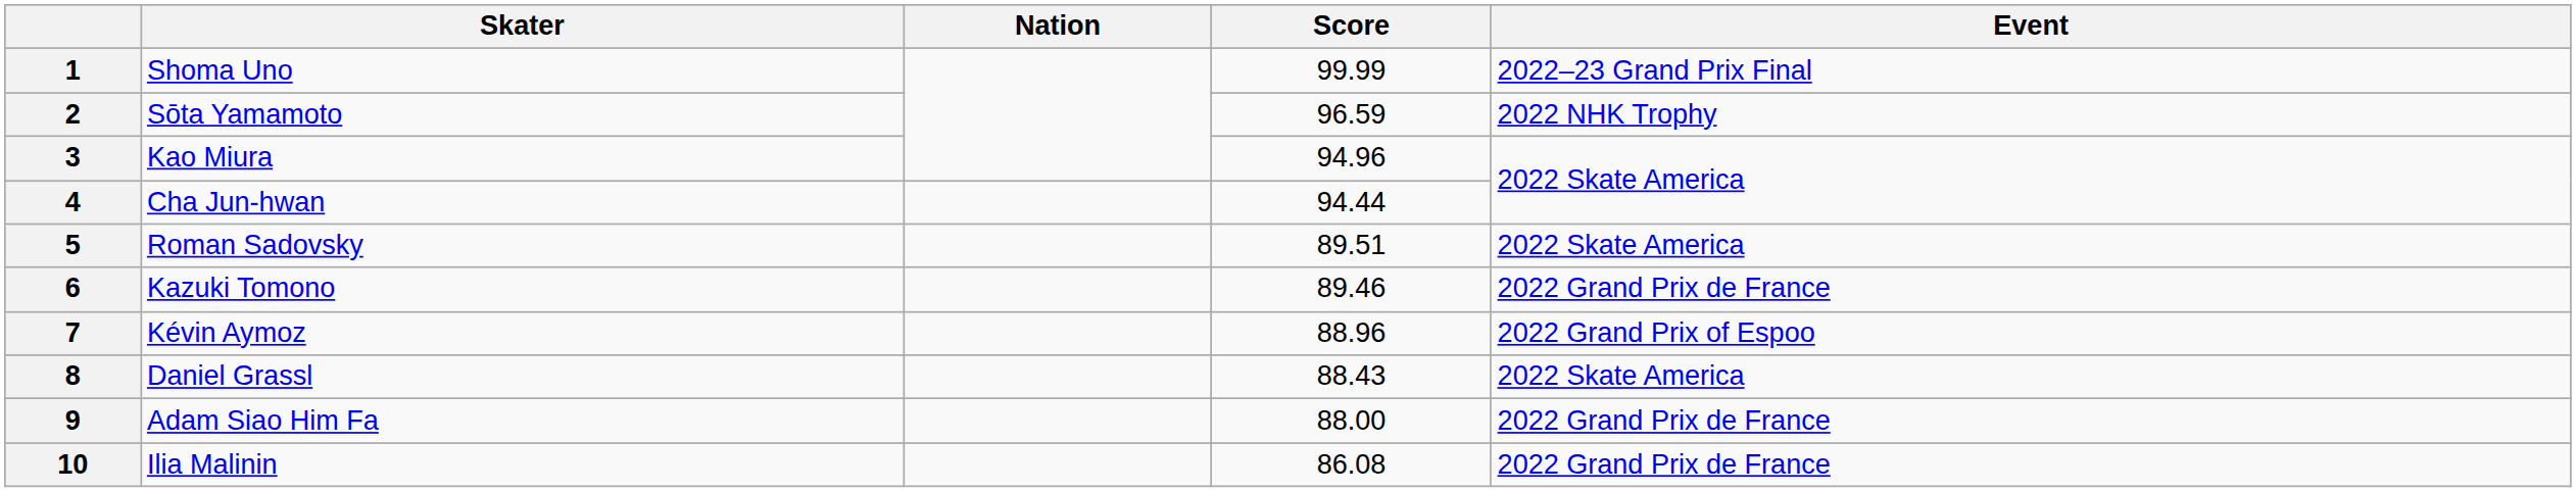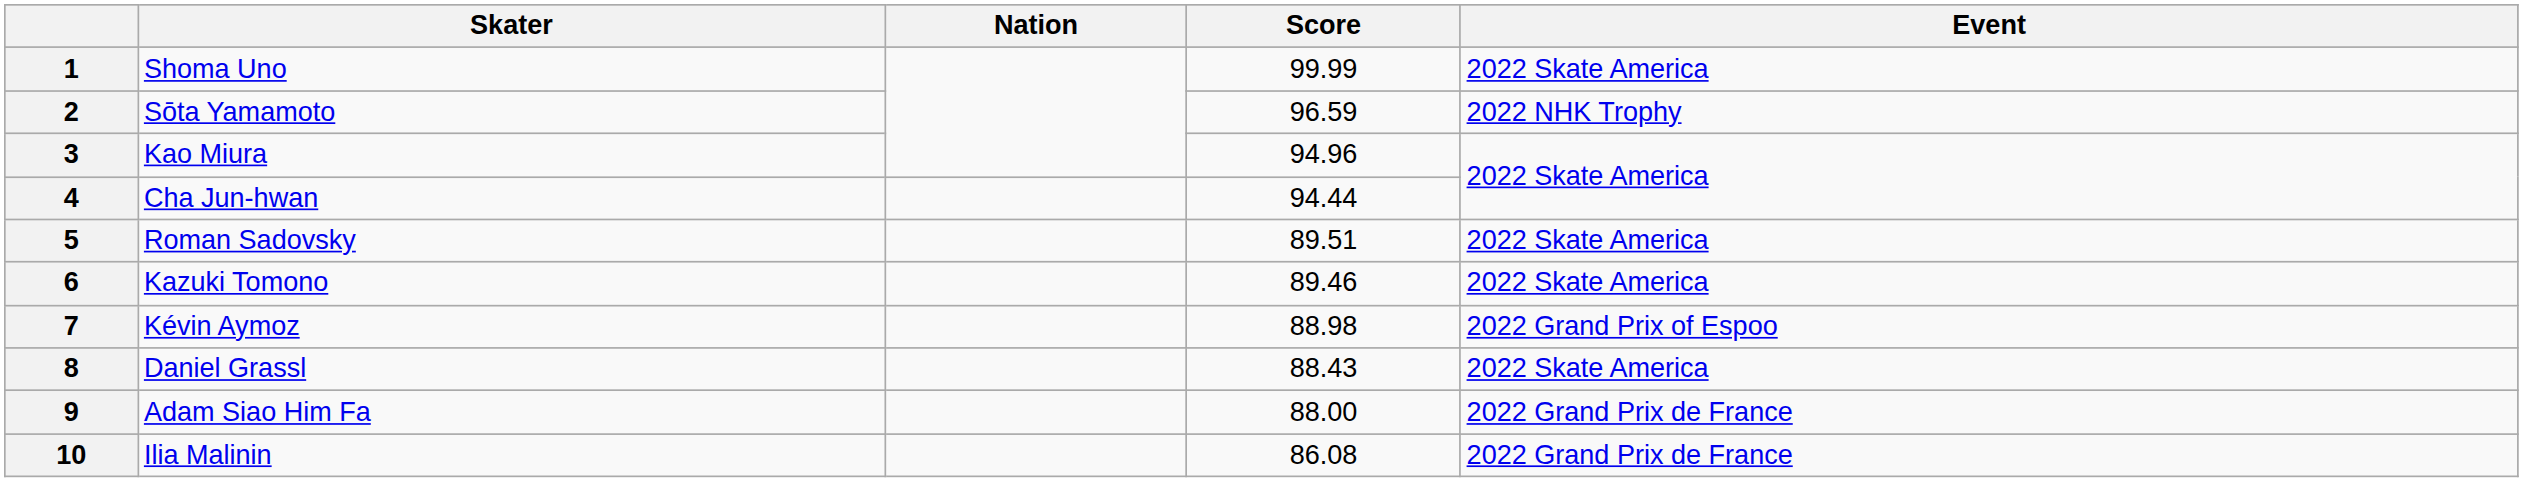1 | Event: 2022–23 Grand Prix Final -> 2022 Skate America
6 | Event: 2022 Grand Prix de France -> 2022 Skate America
7 | Score: 88.96 -> 88.98
